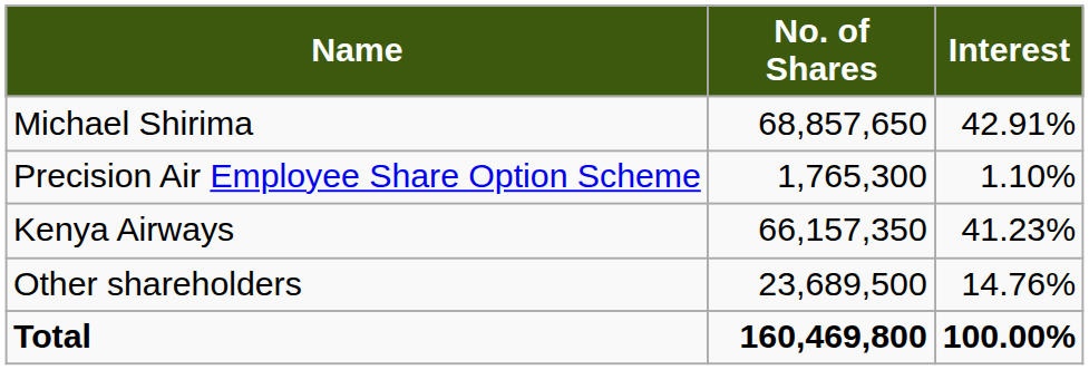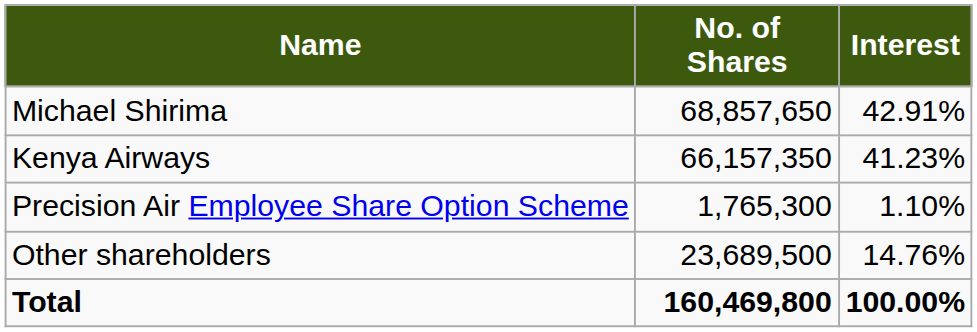rows swapped: Kenya Airways <-> Precision Air Employee Share Option Scheme
